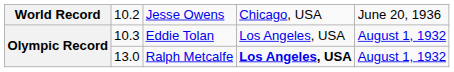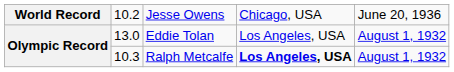Eddie Tolan | column 2: 10.3 -> 13.0
Ralph Metcalfe | column 2: 13.0 -> 10.3
